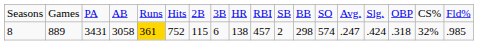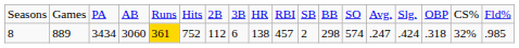8 | column 3: 3431 -> 3434
8 | column 4: 3058 -> 3060
8 | column 7: 115 -> 112
